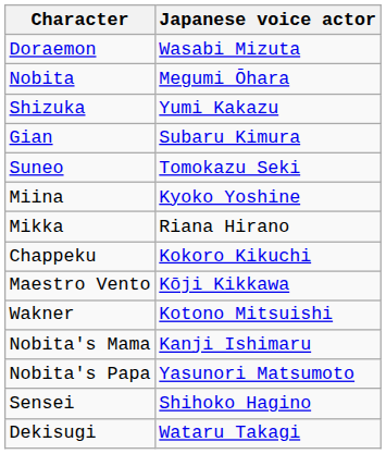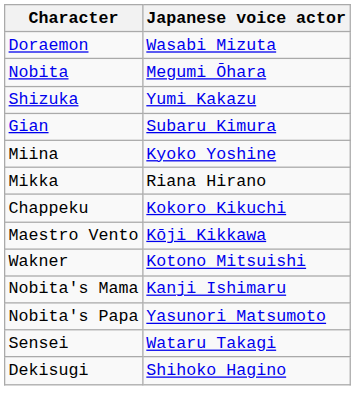- row: Suneo | Tomokazu Seki
Sensei | Japanese voice actor: Shihoko Hagino -> Wataru Takagi
Dekisugi | Japanese voice actor: Wataru Takagi -> Shihoko Hagino
